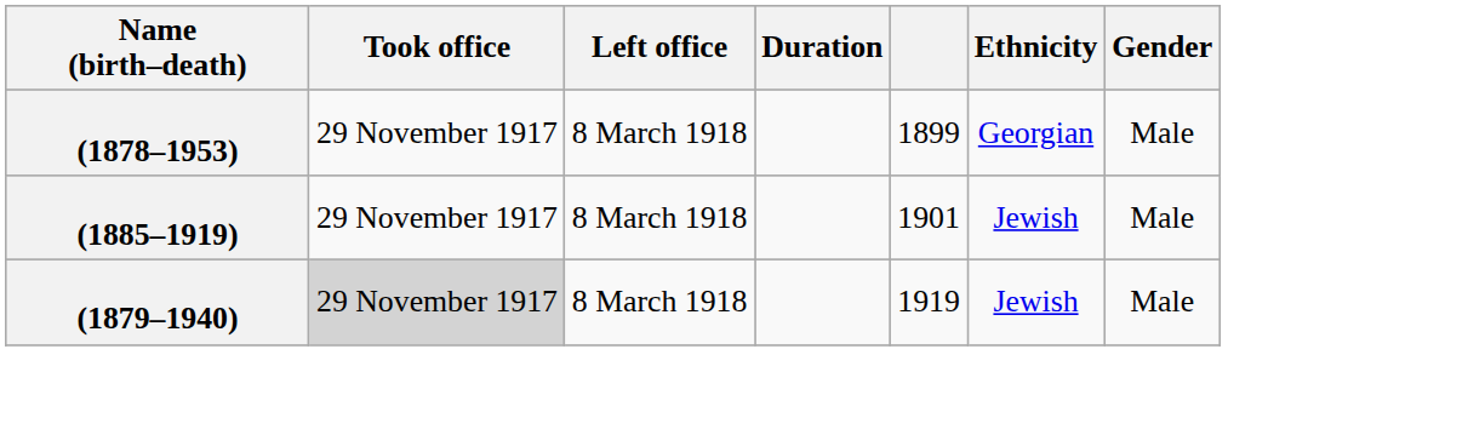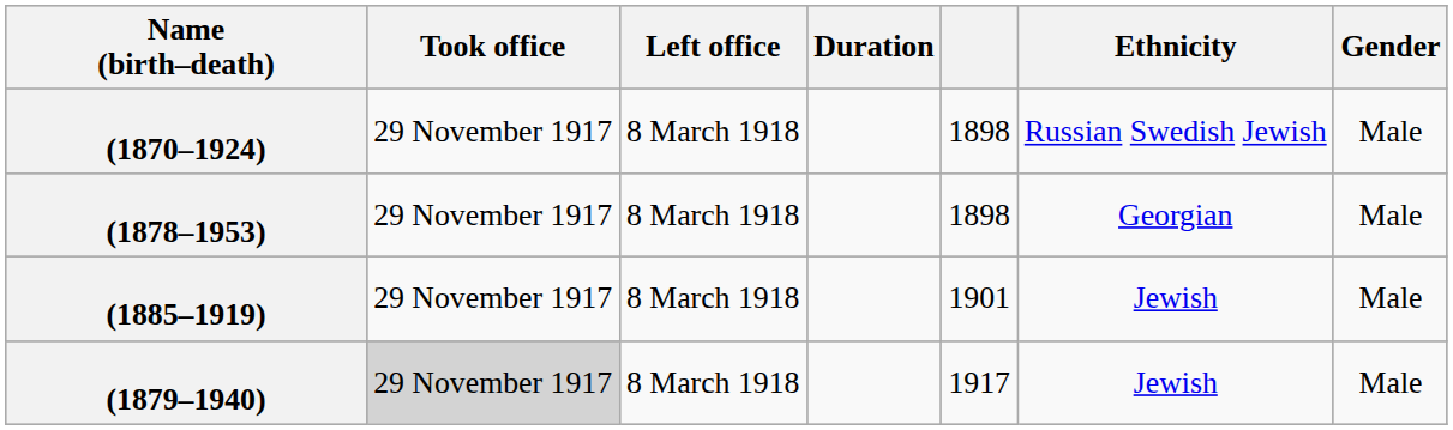+ row: (1870–1924) | 29 November 1917 | 8 March 1918 | 1898 | Russian Swedish Jewish | Male
(1878–1953) | column 5: 1899 -> 1898
(1879–1940) | column 5: 1919 -> 1917
